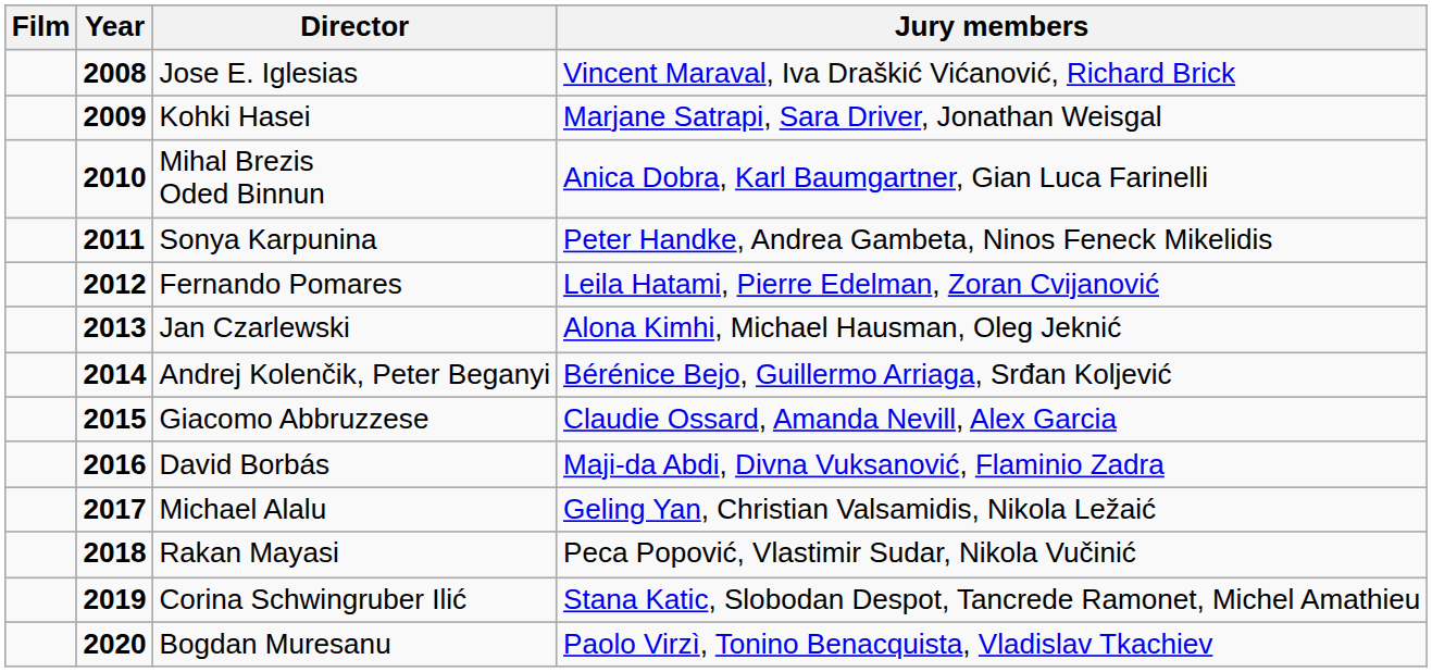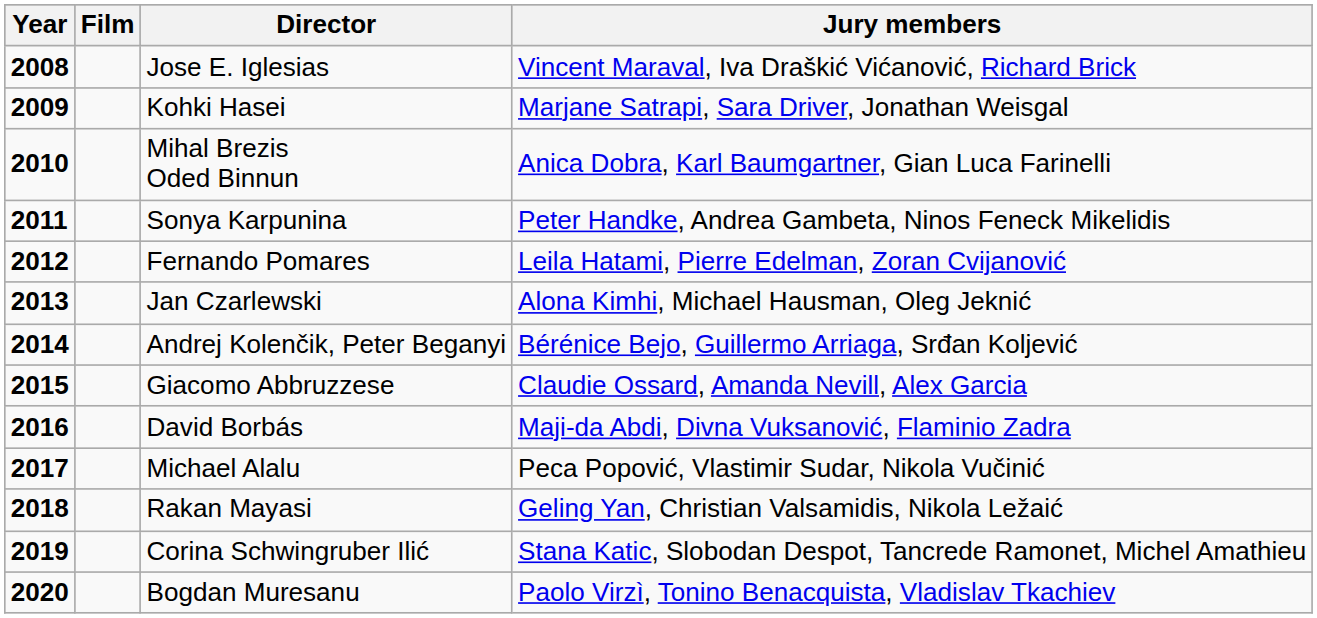columns swapped: Year <-> Film
Michael Alalu | Jury members: Geling Yan, Christian Valsamidis, Nikola Ležaić -> Peca Popović, Vlastimir Sudar, Nikola Vučinić
Rakan Mayasi | Jury members: Peca Popović, Vlastimir Sudar, Nikola Vučinić -> Geling Yan, Christian Valsamidis, Nikola Ležaić
